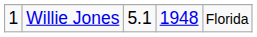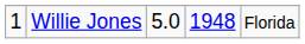Willie Jones | column 3: 5.1 -> 5.0
